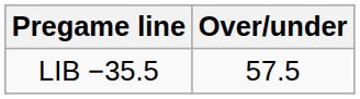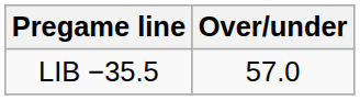LIB −35.5 | Over/under: 57.5 -> 57.0
